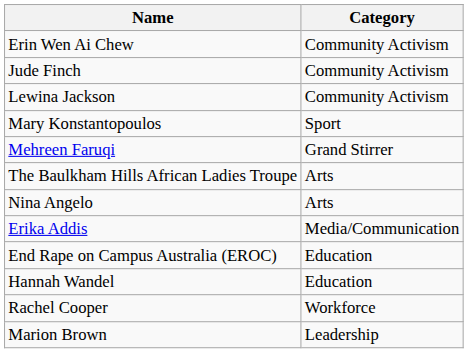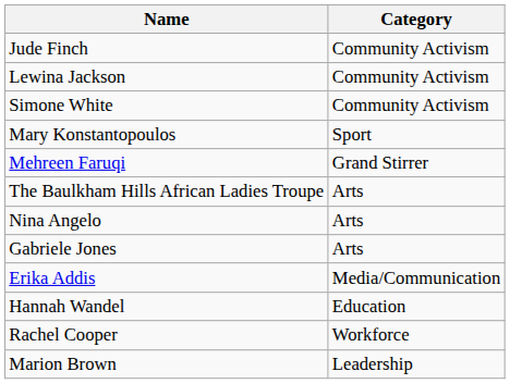- row: Erin Wen Ai Chew | Community Activism
+ row: Simone White | Community Activism
+ row: Gabriele Jones | Arts
- row: End Rape on Campus Australia (EROC) | Education
